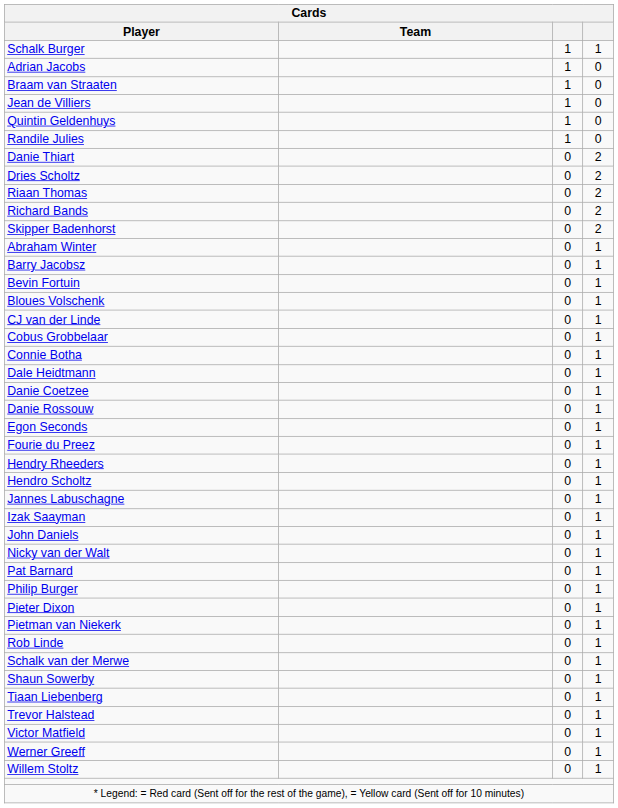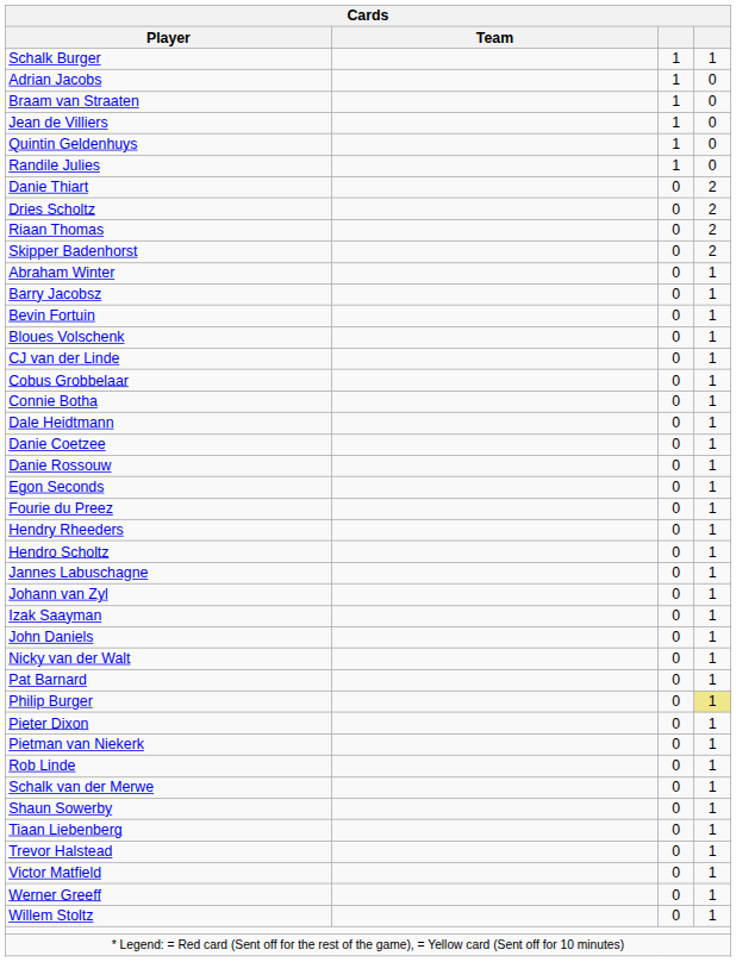- row: Richard Bands | 0 | 2
+ row: Johann van Zyl | 0 | 1
Philip Burger | column 4: no background -> khaki background
